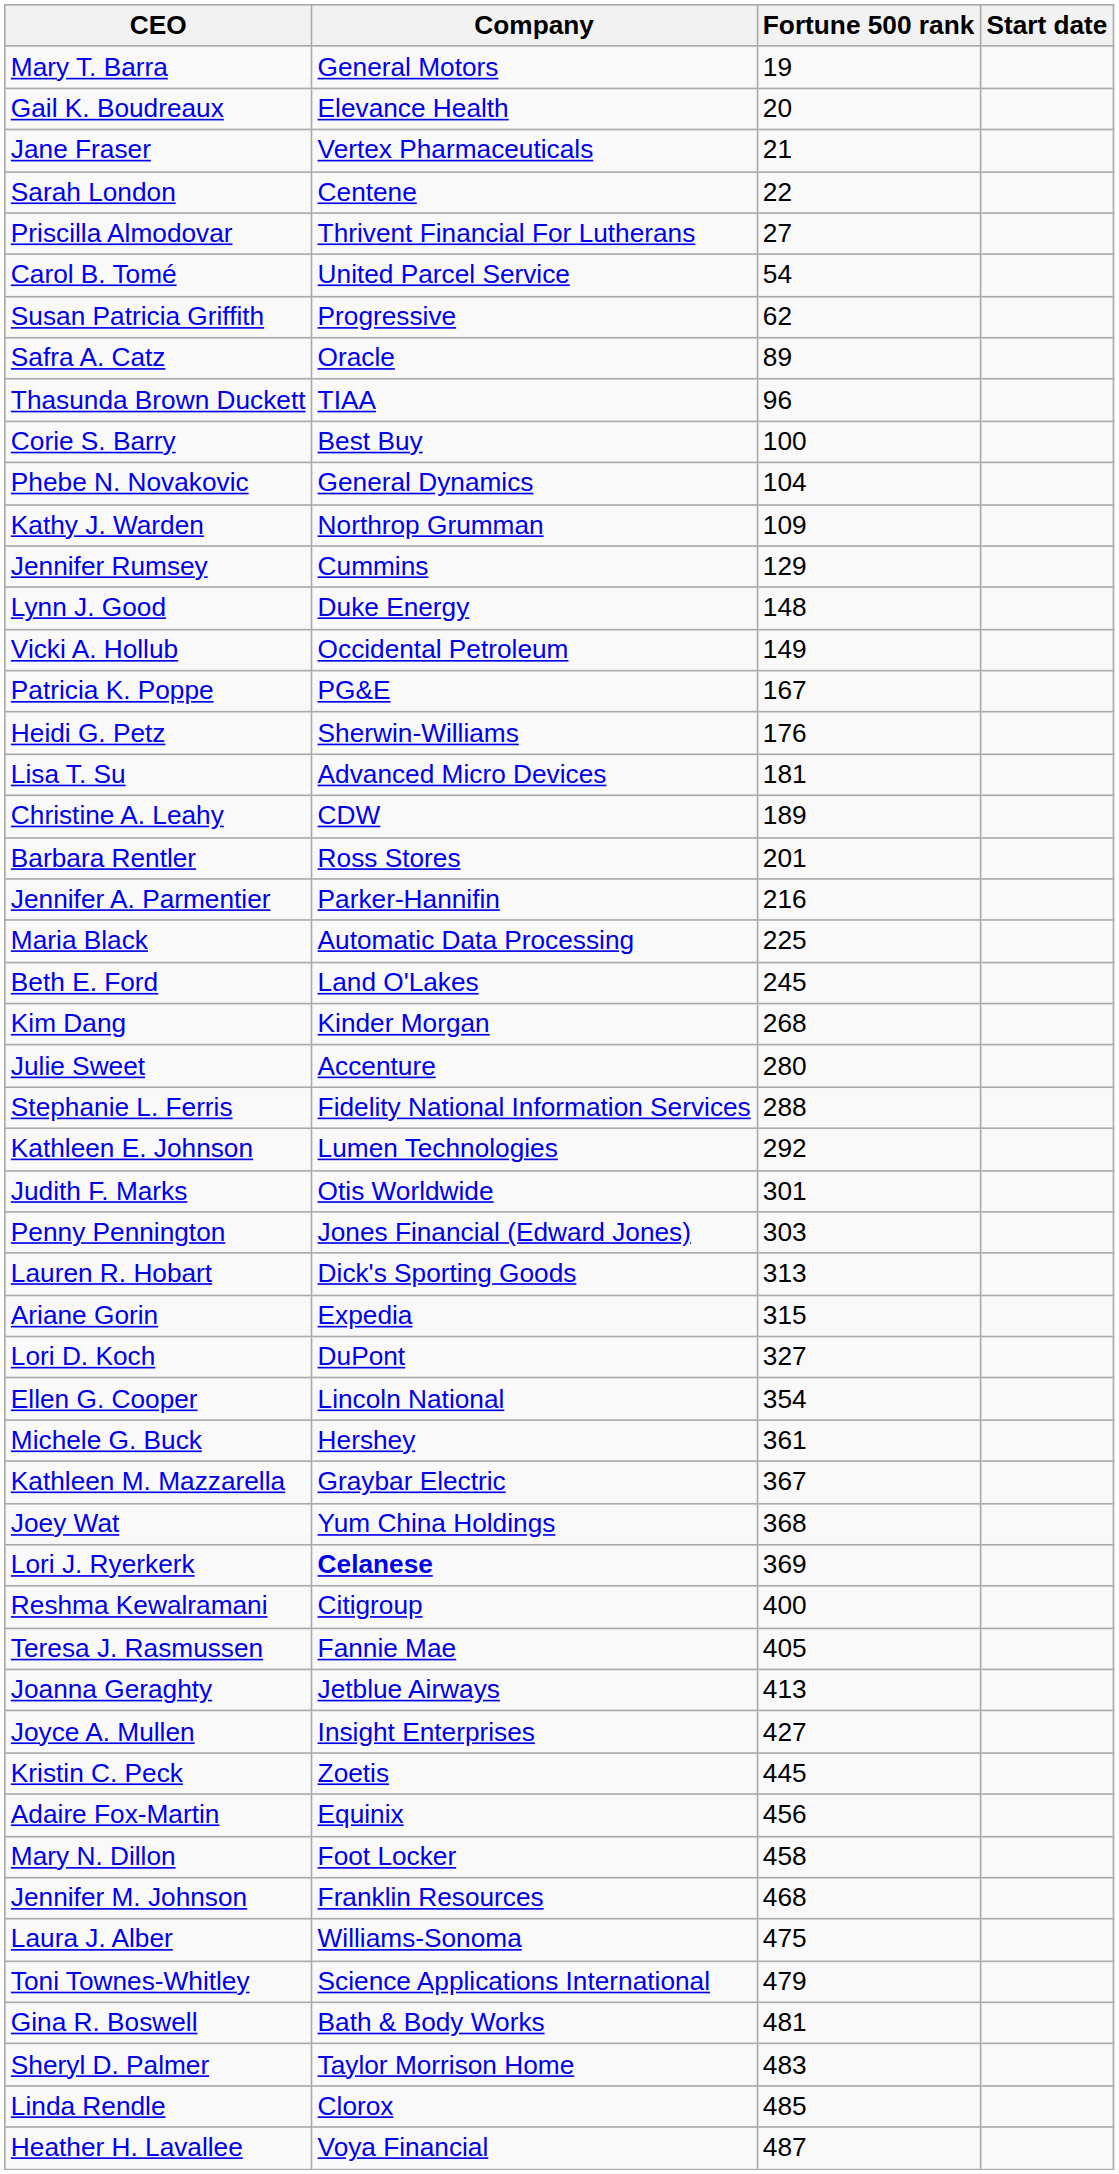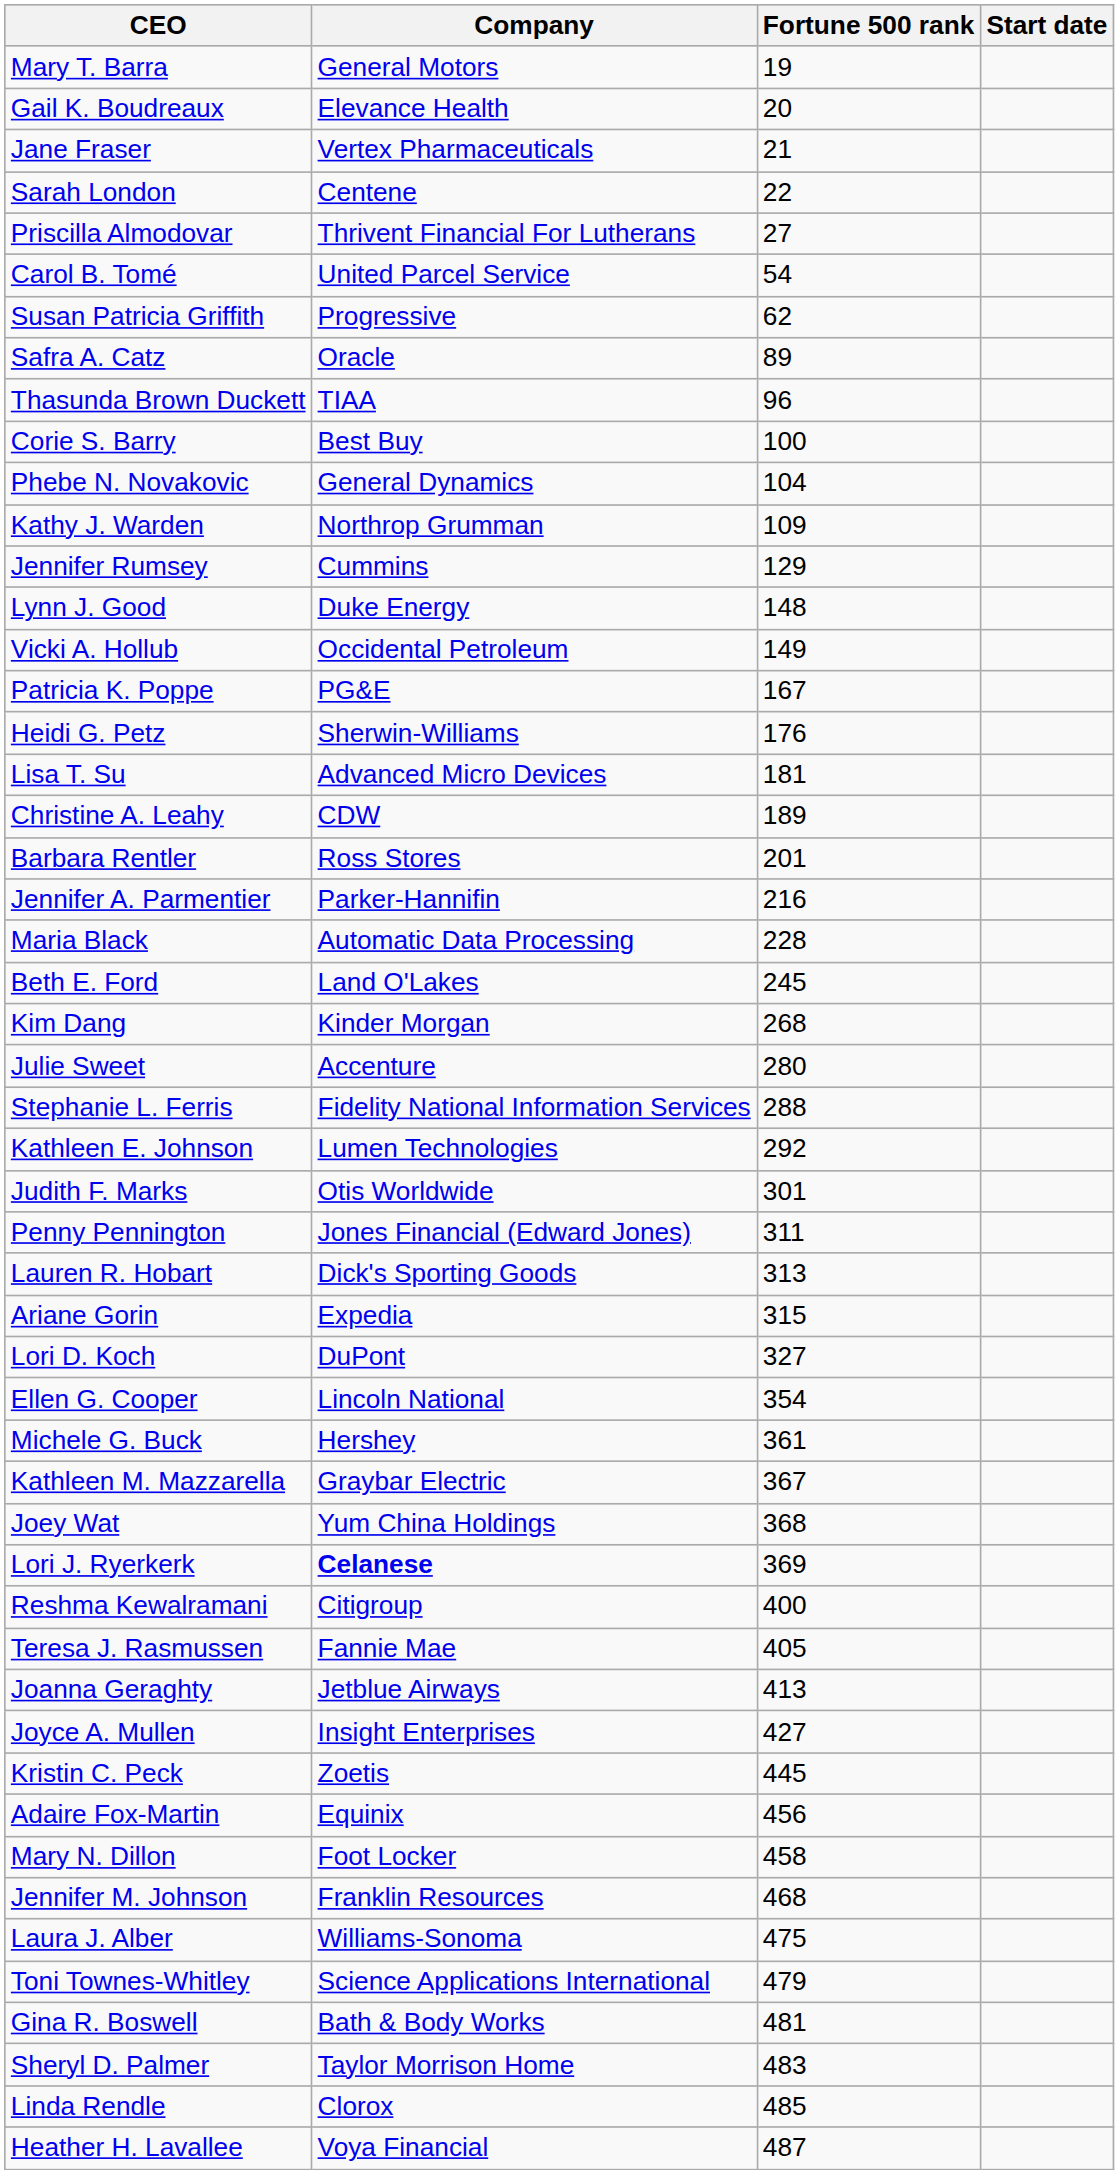Maria Black | Fortune 500 rank: 225 -> 228
Penny Pennington | Fortune 500 rank: 303 -> 311
